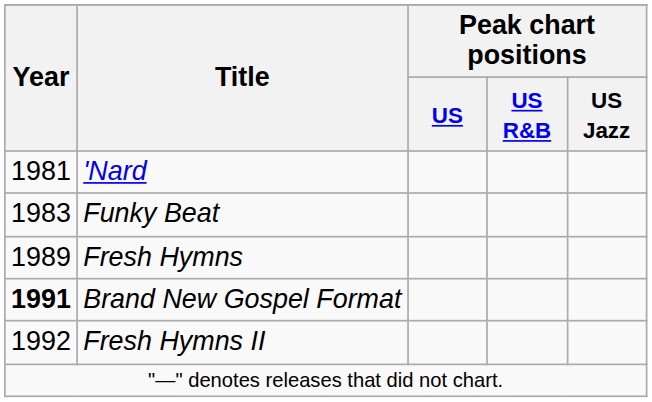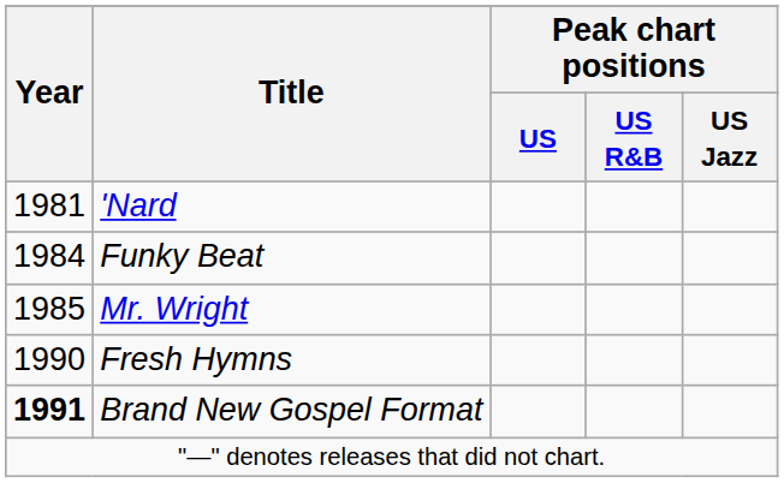Funky Beat | Year: 1983 -> 1984
+ row: 1985 | Mr. Wright
Fresh Hymns | Year: 1989 -> 1990
- row: 1992 | Fresh Hymns II
